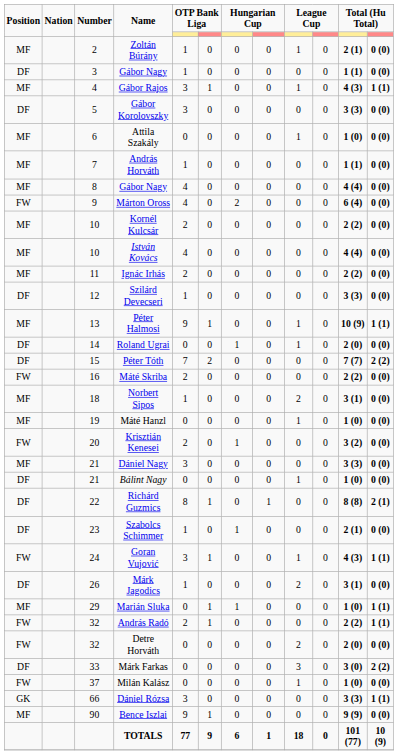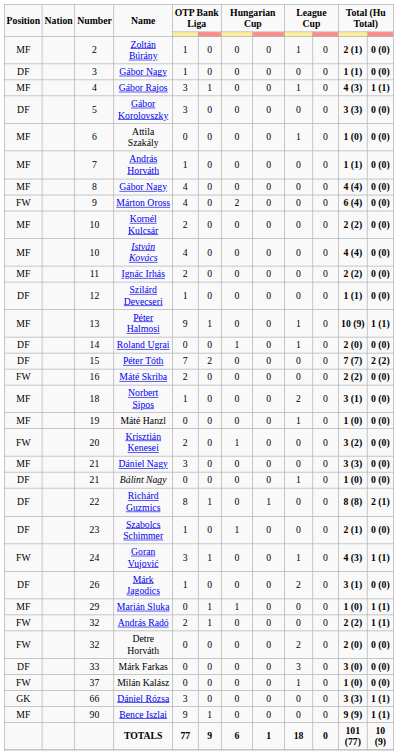Szilárd Devecseri | column 11: 3 (3) -> 1 (1)
Márk Farkas | column 12: 2 (2) -> 0 (0)
Bence Iszlai | column 12: 0 (0) -> 1 (1)
